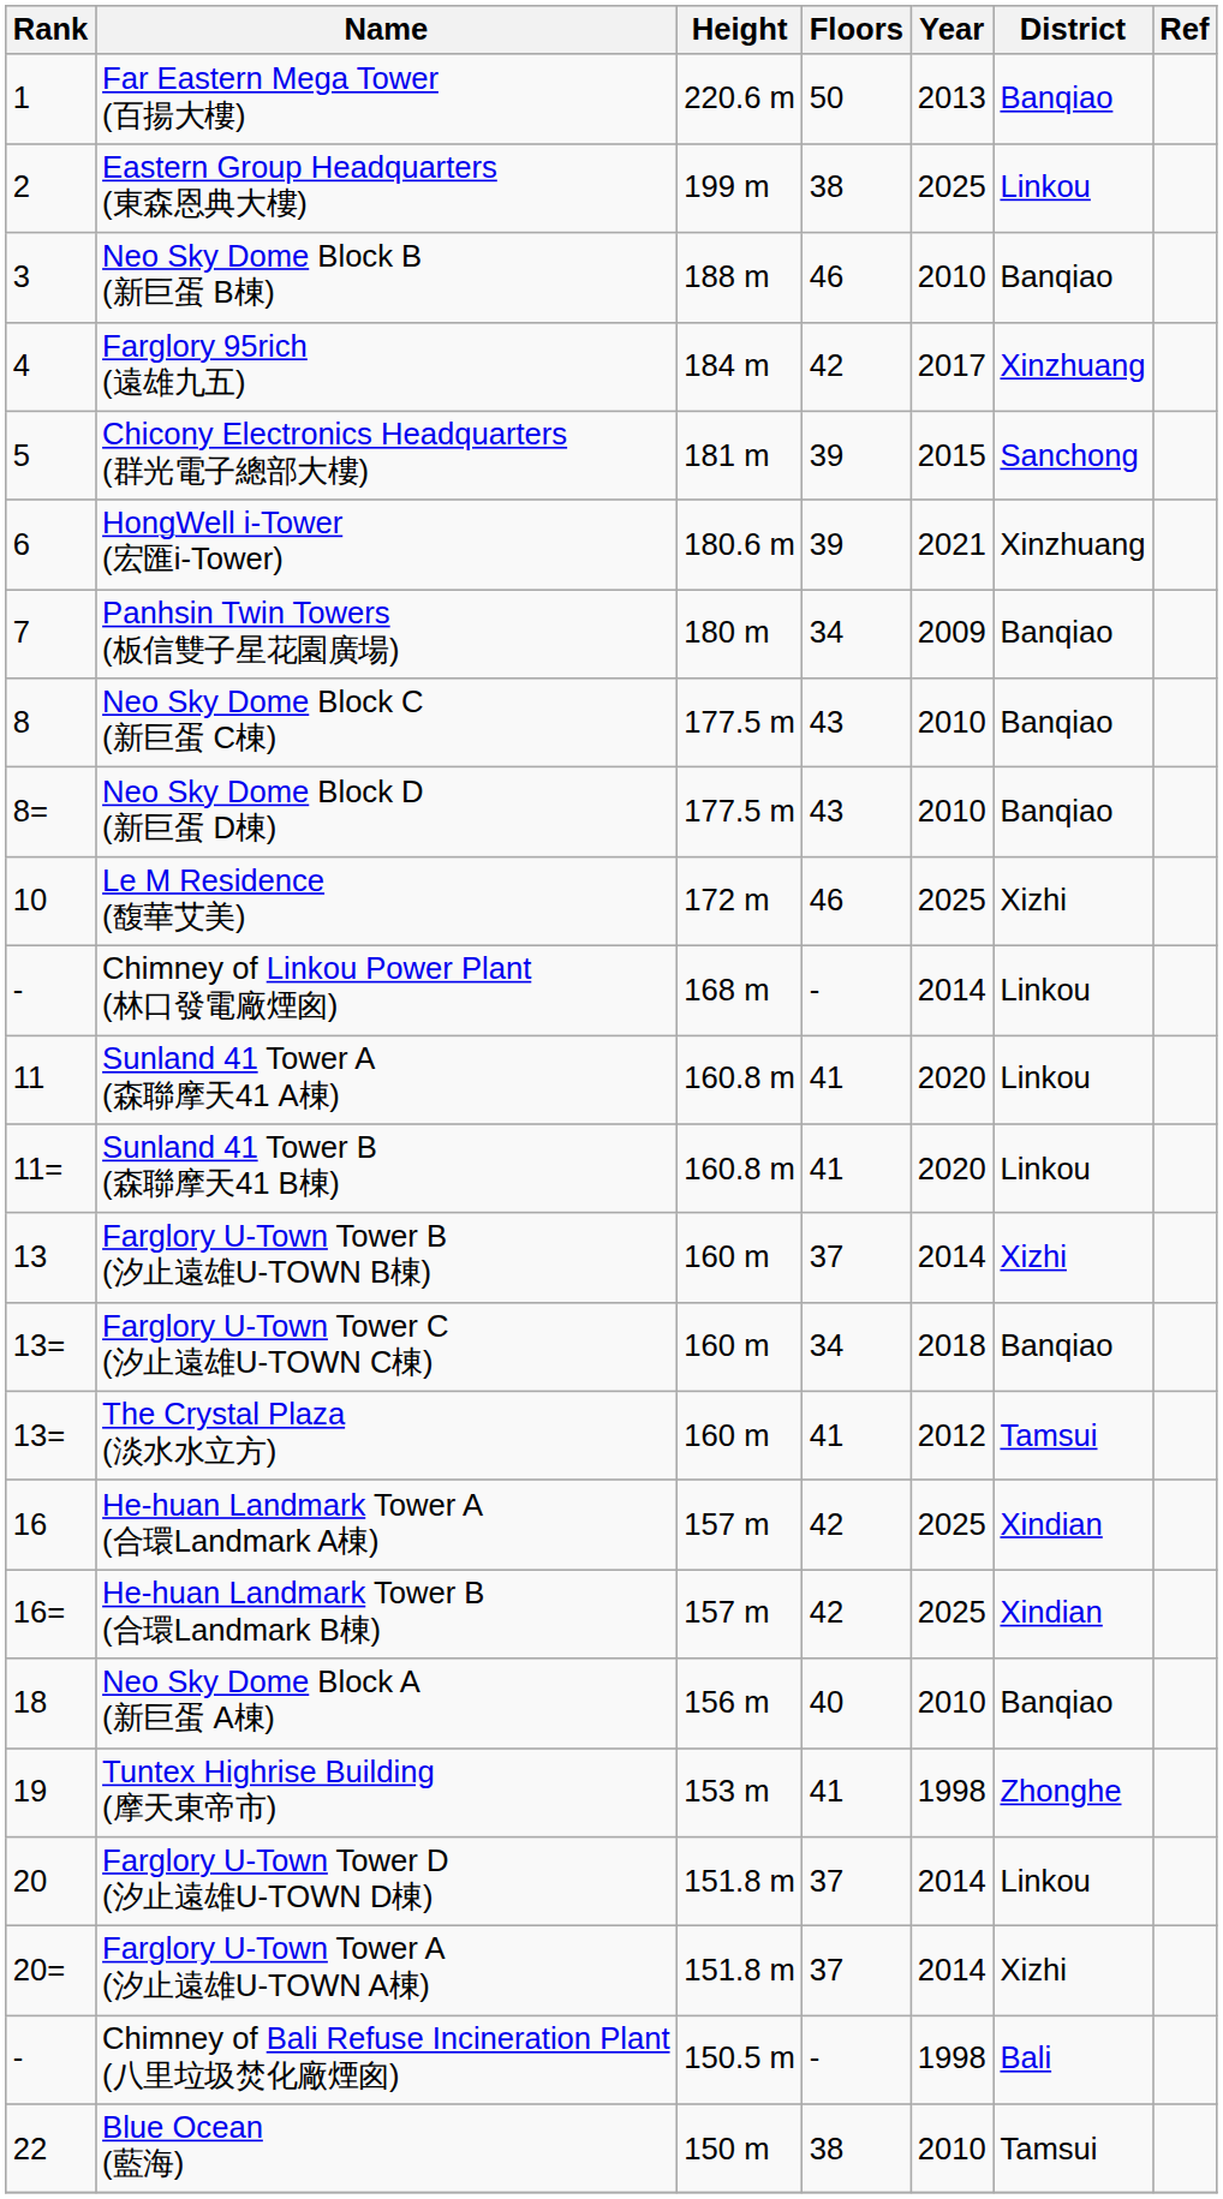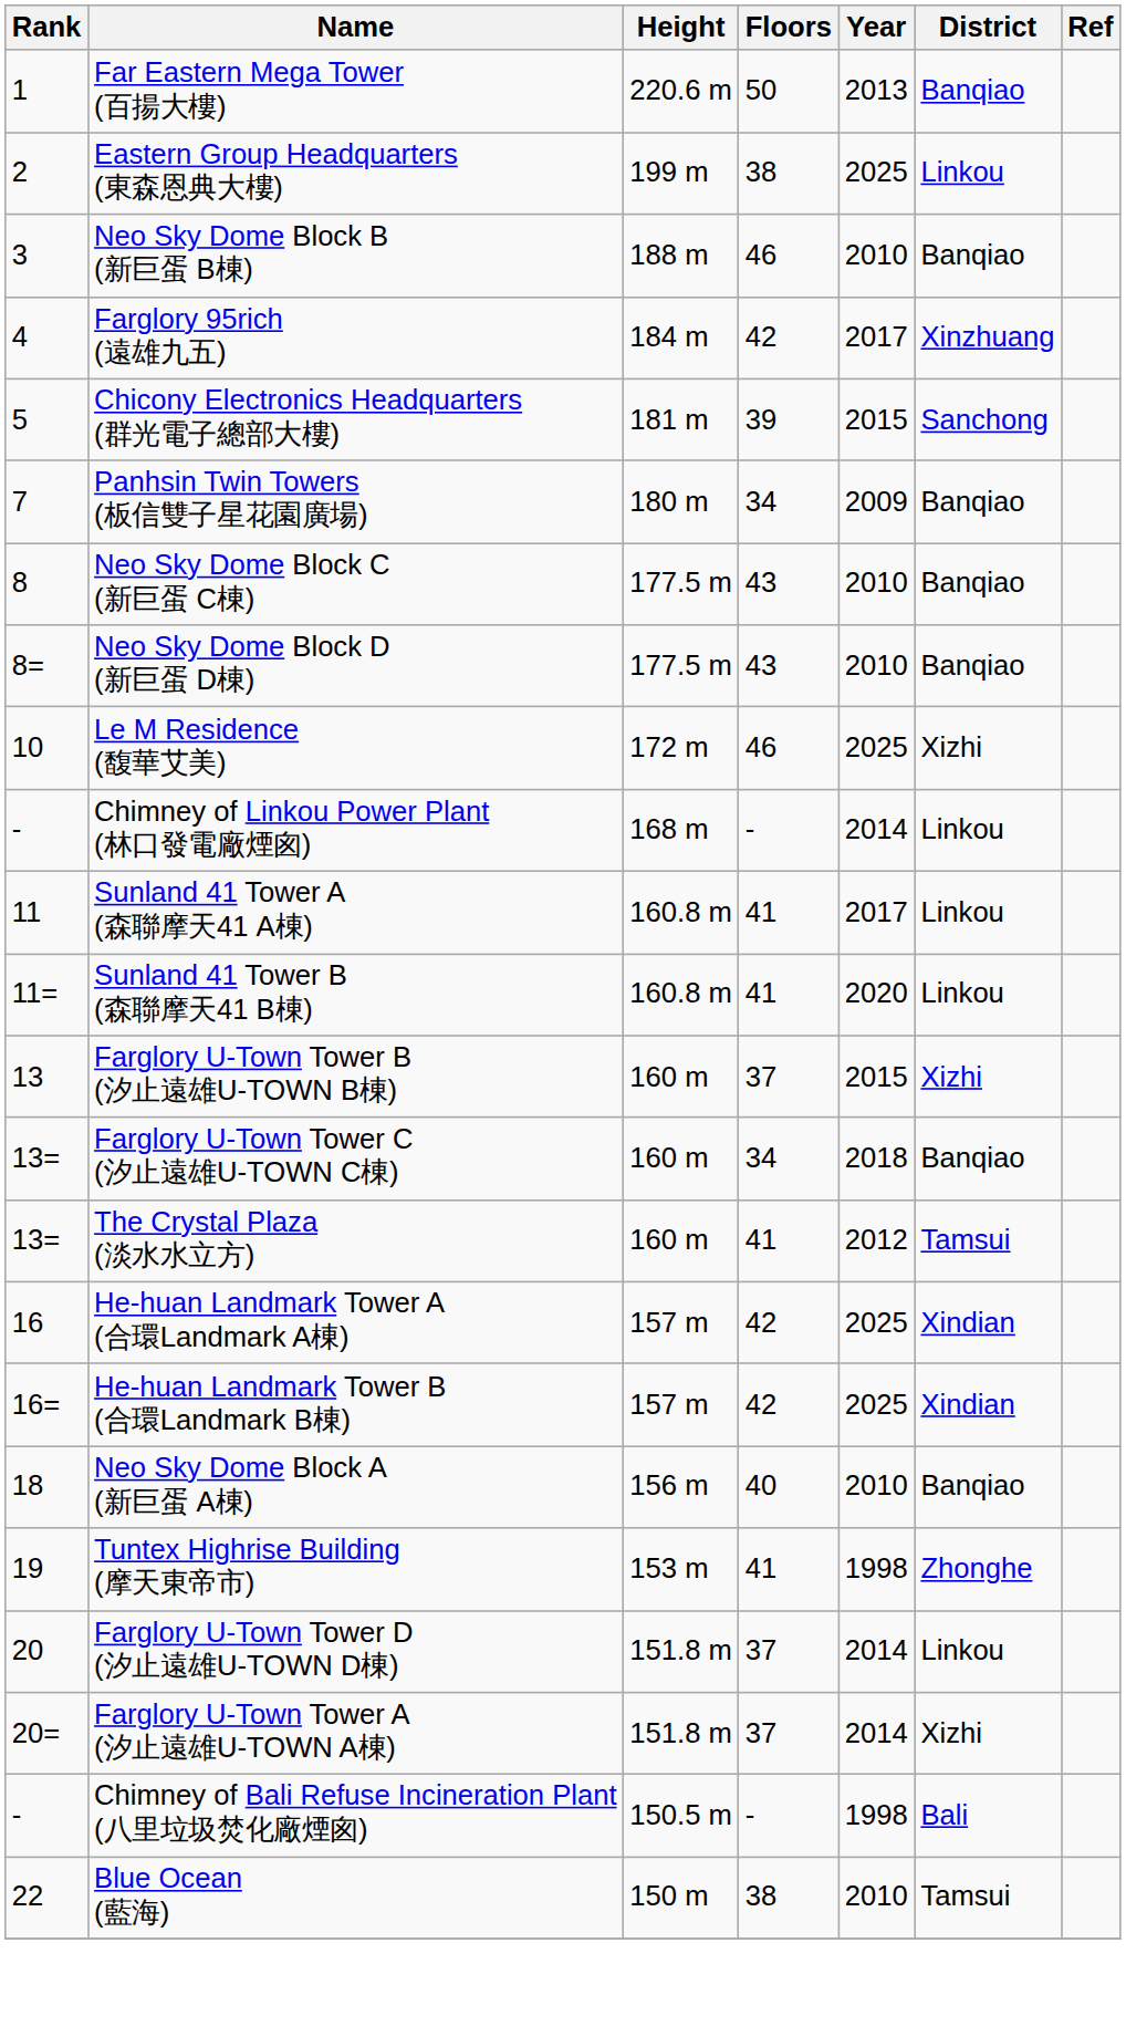- row: 6 | HongWell i-Tower (宏匯i-Tower) | 180.6 m | 39 | 2021 | Xinzhuang
Sunland 41 Tower A (森聯摩天41 A棟) | Year: 2020 -> 2017
Farglory U-Town Tower B (汐止遠雄U-TOWN B棟) | Year: 2014 -> 2015
